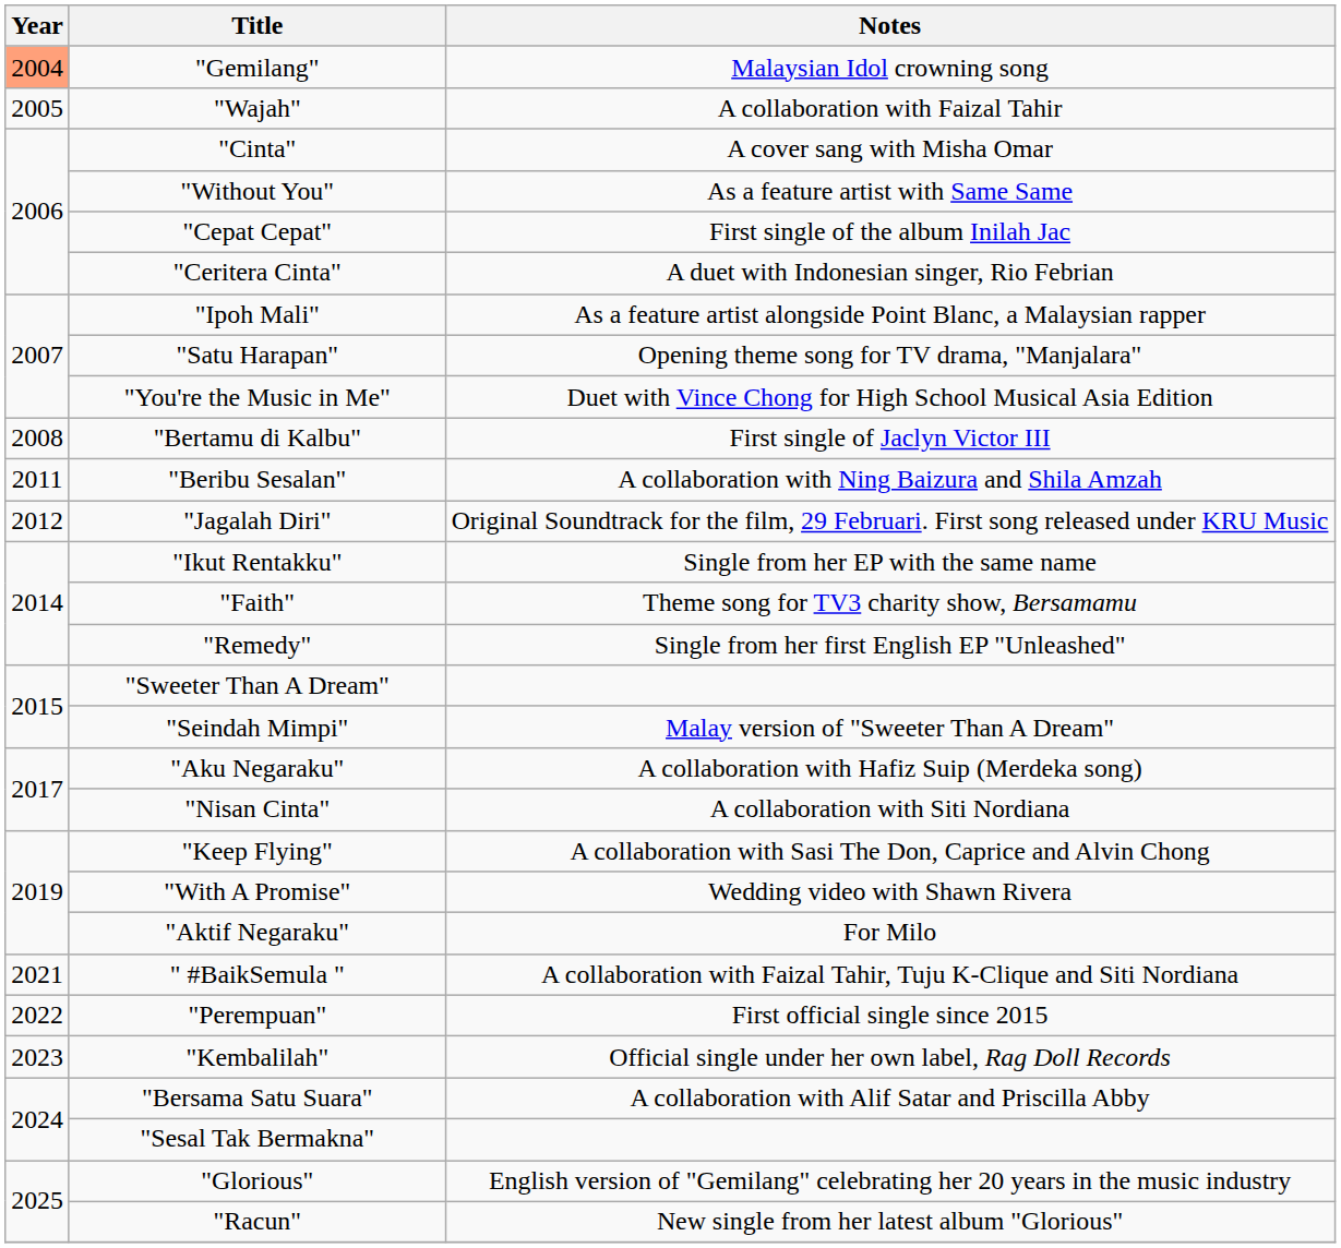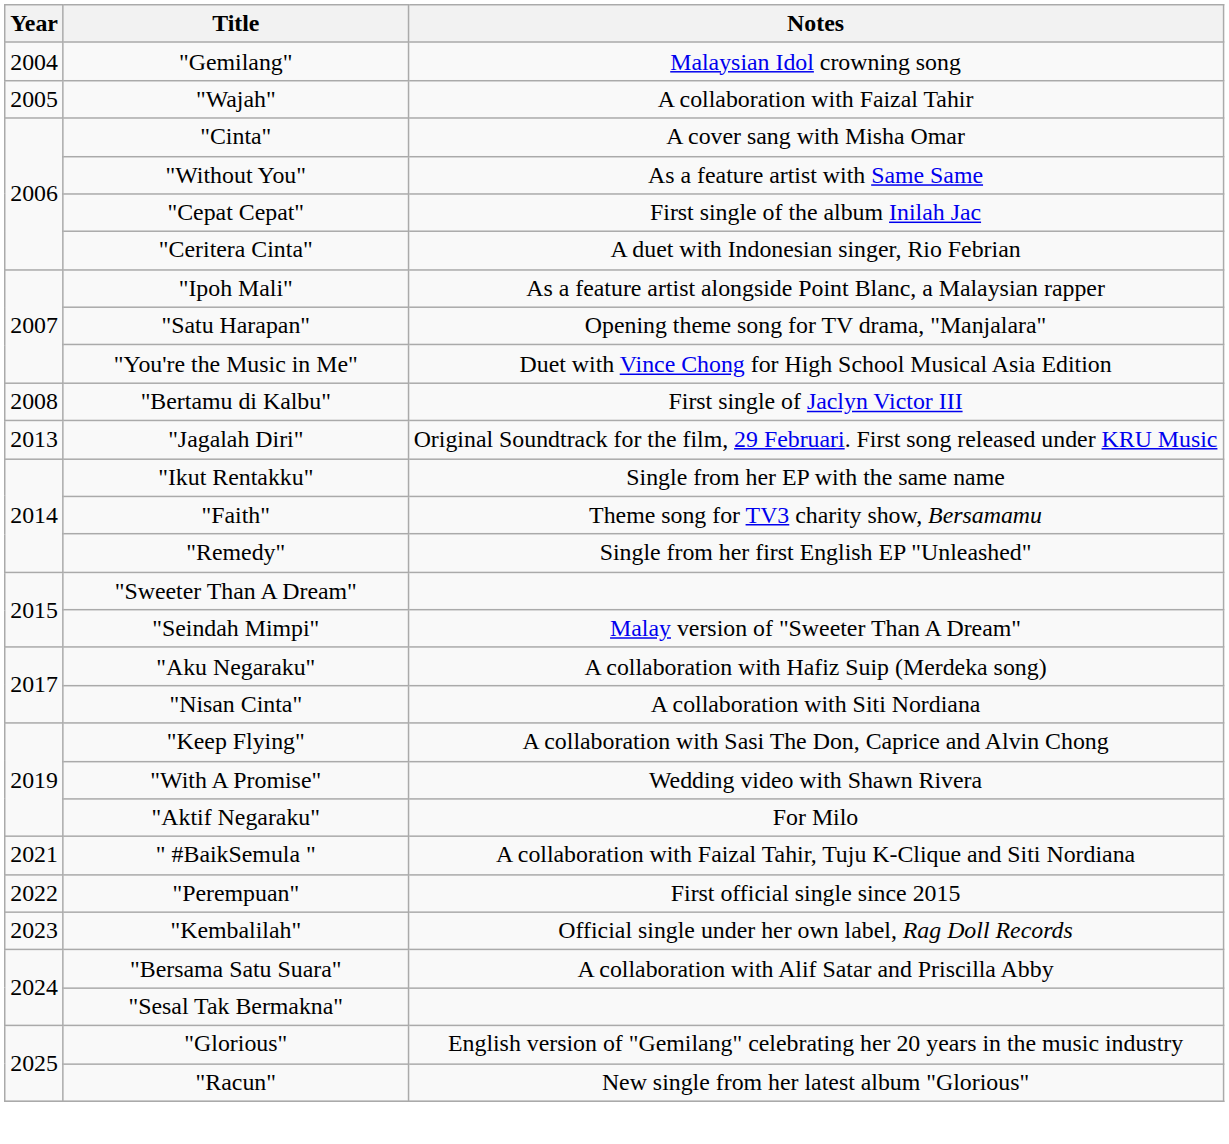"Gemilang" | Year: lightsalmon background -> no background
- row: 2011 | "Beribu Sesalan" | A collaboration with Ning Baizura and Shila Amzah
"Jagalah Diri" | Year: 2012 -> 2013
